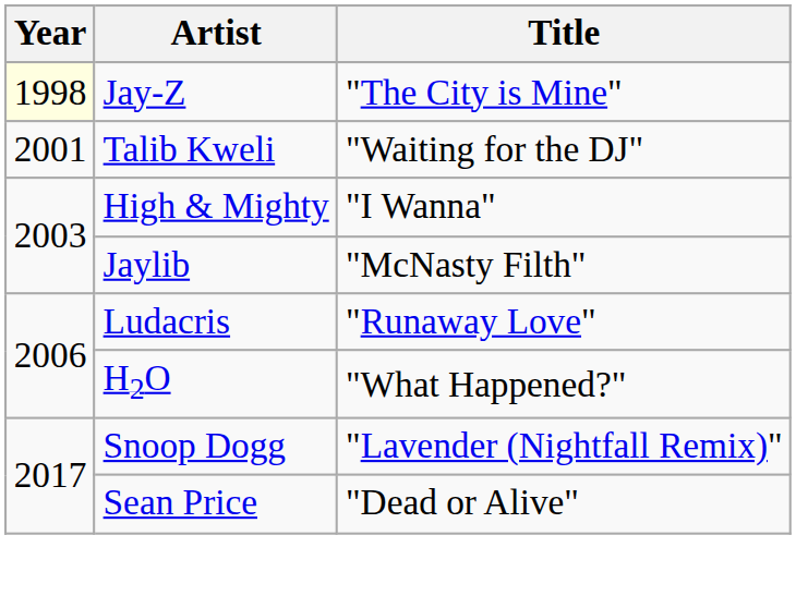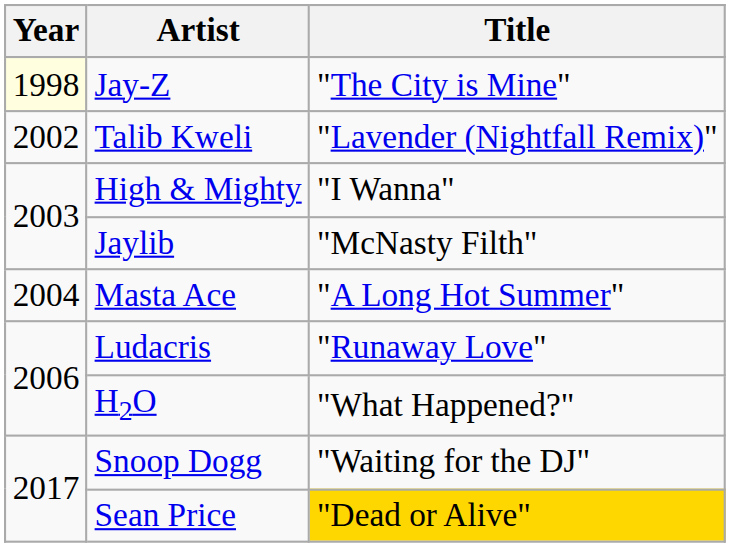Talib Kweli | Year: 2001 -> 2002
Talib Kweli | Title: "Waiting for the DJ" -> "Lavender (Nightfall Remix)"
+ row: 2004 | Masta Ace | "A Long Hot Summer"
Snoop Dogg | Title: "Lavender (Nightfall Remix)" -> "Waiting for the DJ"
Sean Price | Title: no background -> gold background
